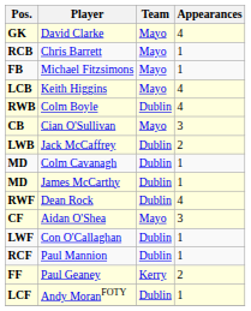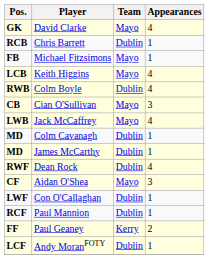Chris Barrett | Team: Mayo -> Dublin
Jack McCaffrey | Team: Dublin -> Mayo
Jack McCaffrey | Appearances: 2 -> 4
